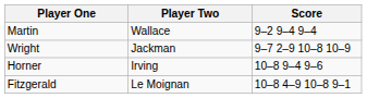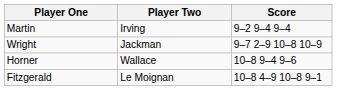Martin | Player Two: Wallace -> Irving
Horner | Player Two: Irving -> Wallace
